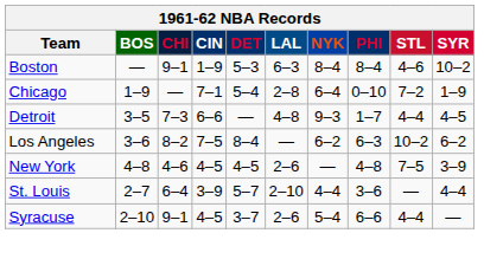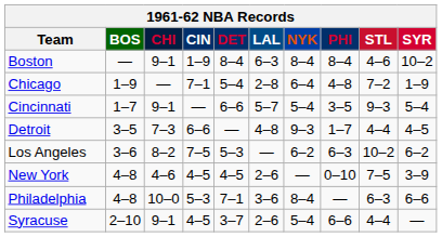Boston | DET: 5–3 -> 8–4
Chicago | PHI: 0–10 -> 4–8
+ row: Cincinnati | 1–7 | 9–1 | — | 6–6 | 5–7 | 5–4 | 3–5 | 9–3 | 5–4
Los Angeles | DET: 8–4 -> 5–3
New York | PHI: 4–8 -> 0–10
+ row: Philadelphia | 4–8 | 10–0 | 5–3 | 7–1 | 3–6 | 8–4 | — | 6–3 | 6–6
- row: St. Louis | 2–7 | 6–4 | 3–9 | 5–7 | 2–10 | 4–4 | 3–6 | — | 4–4
